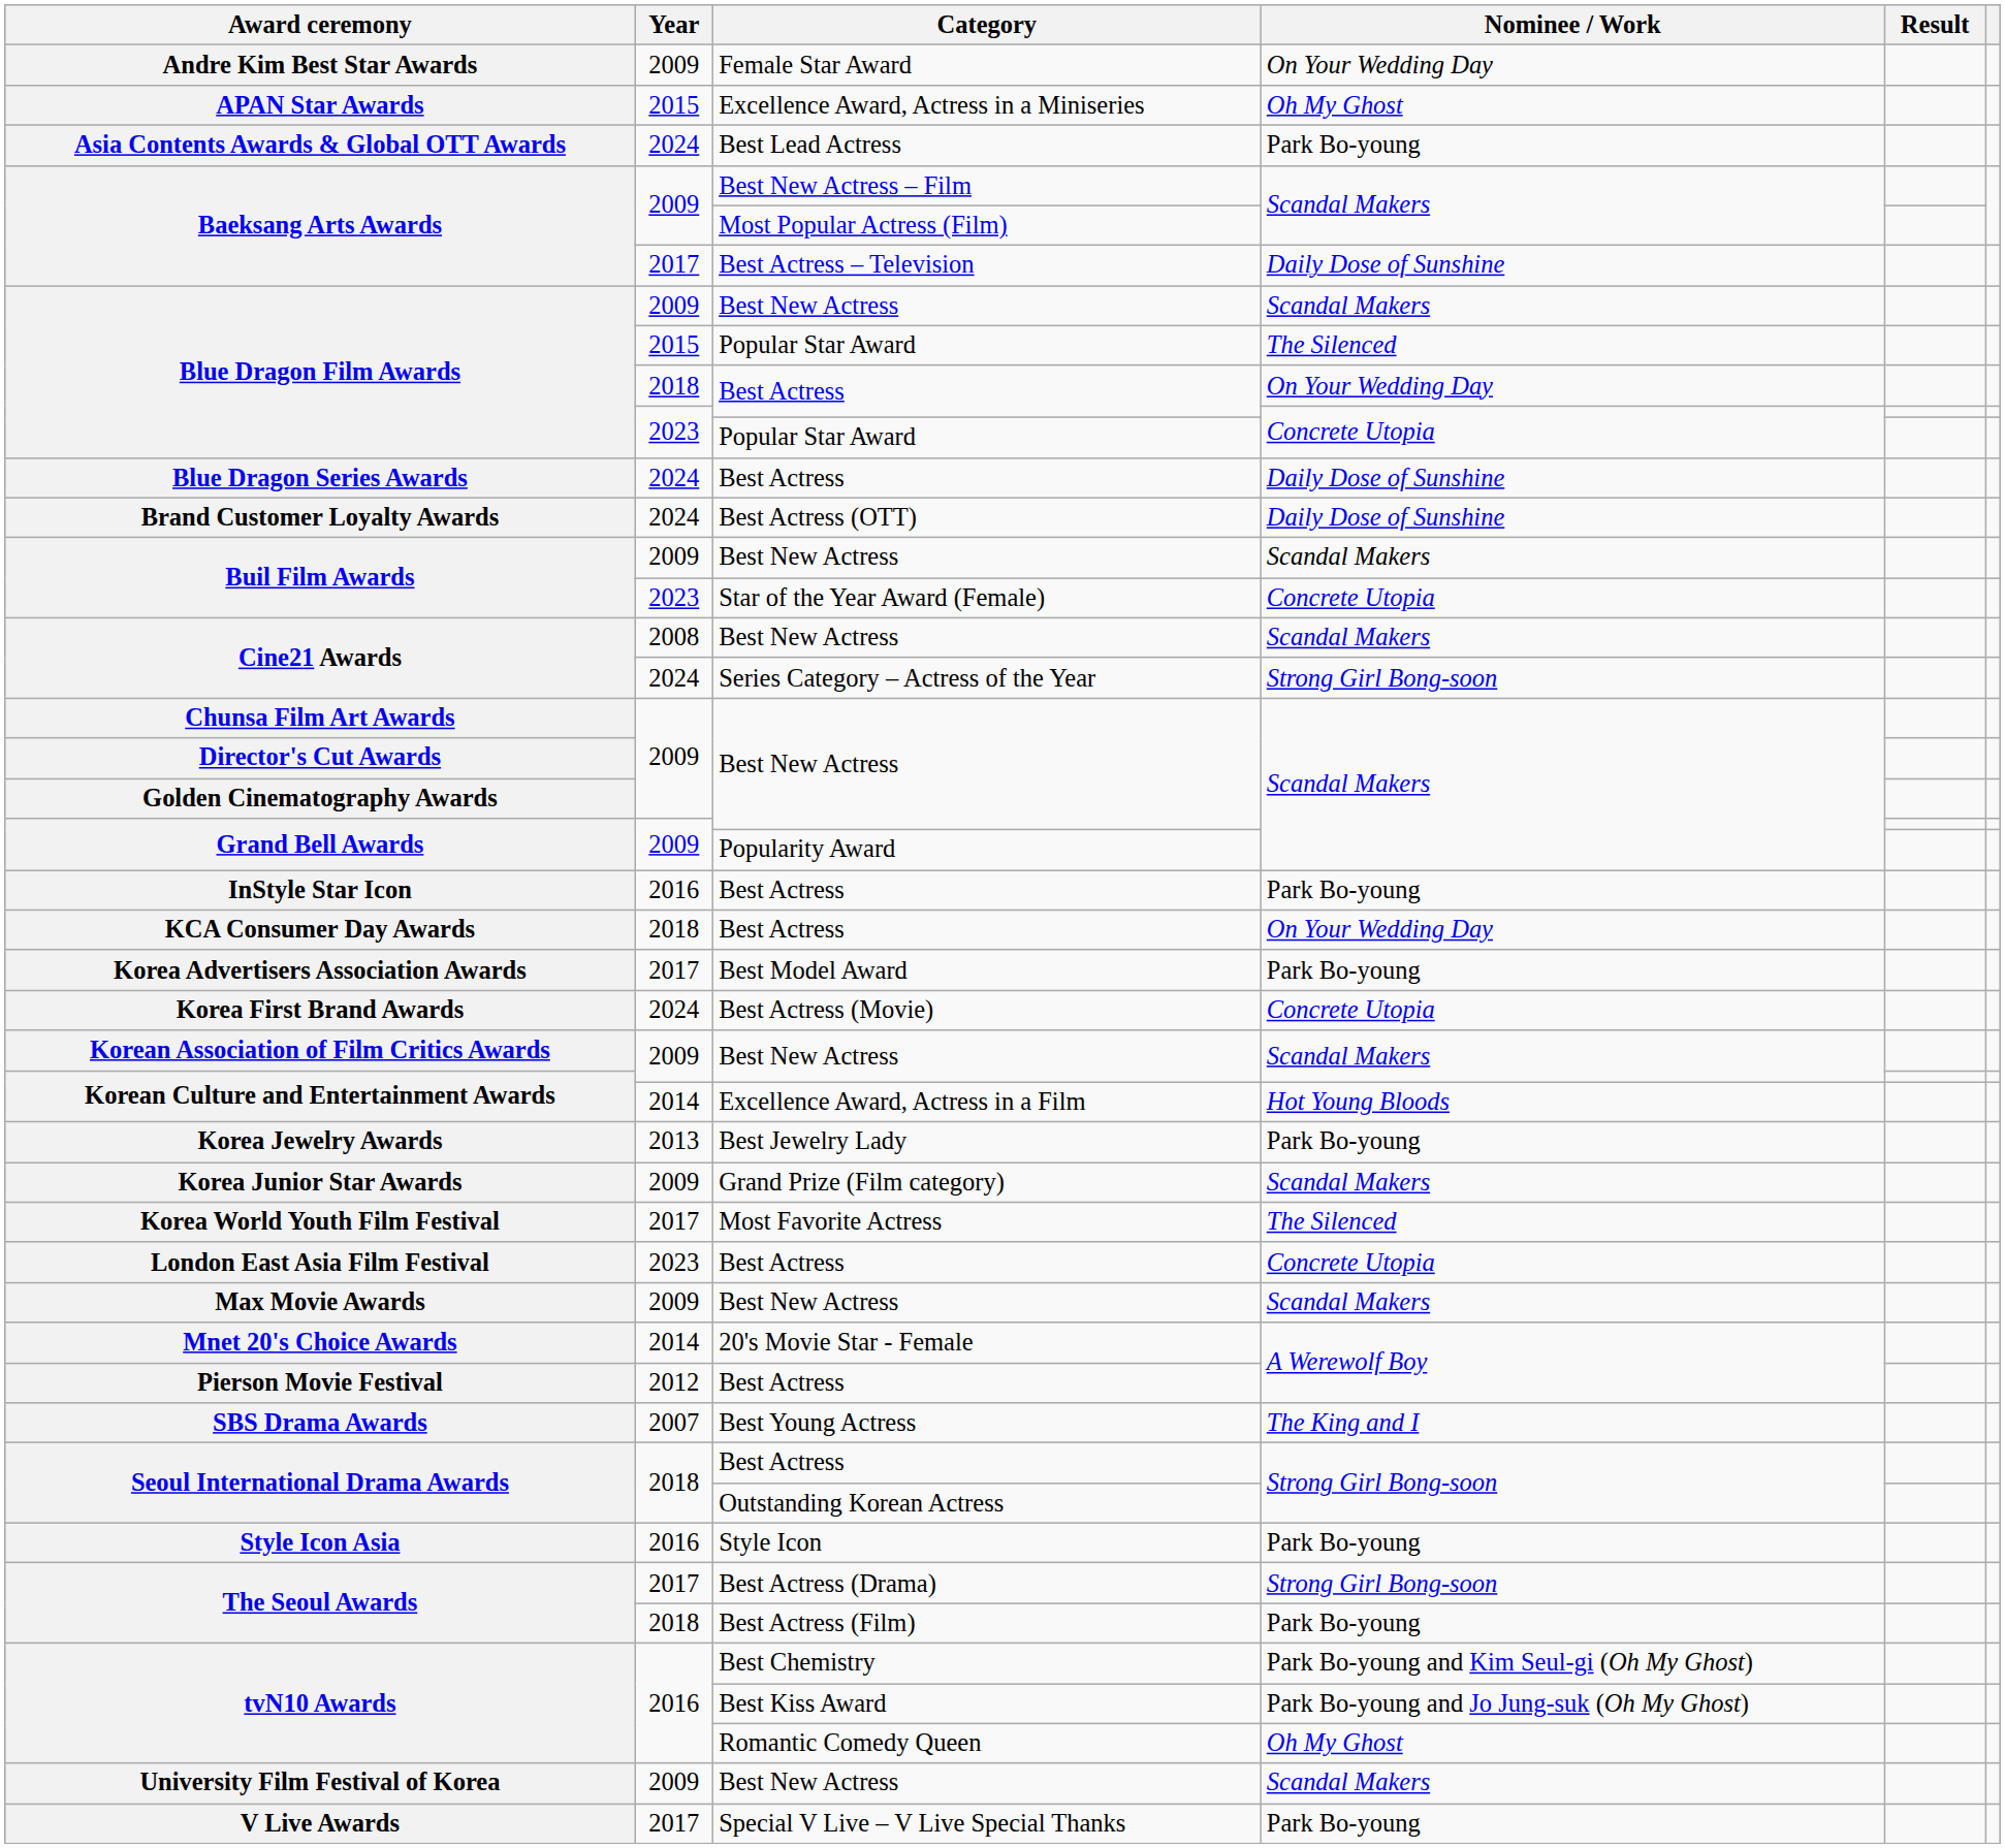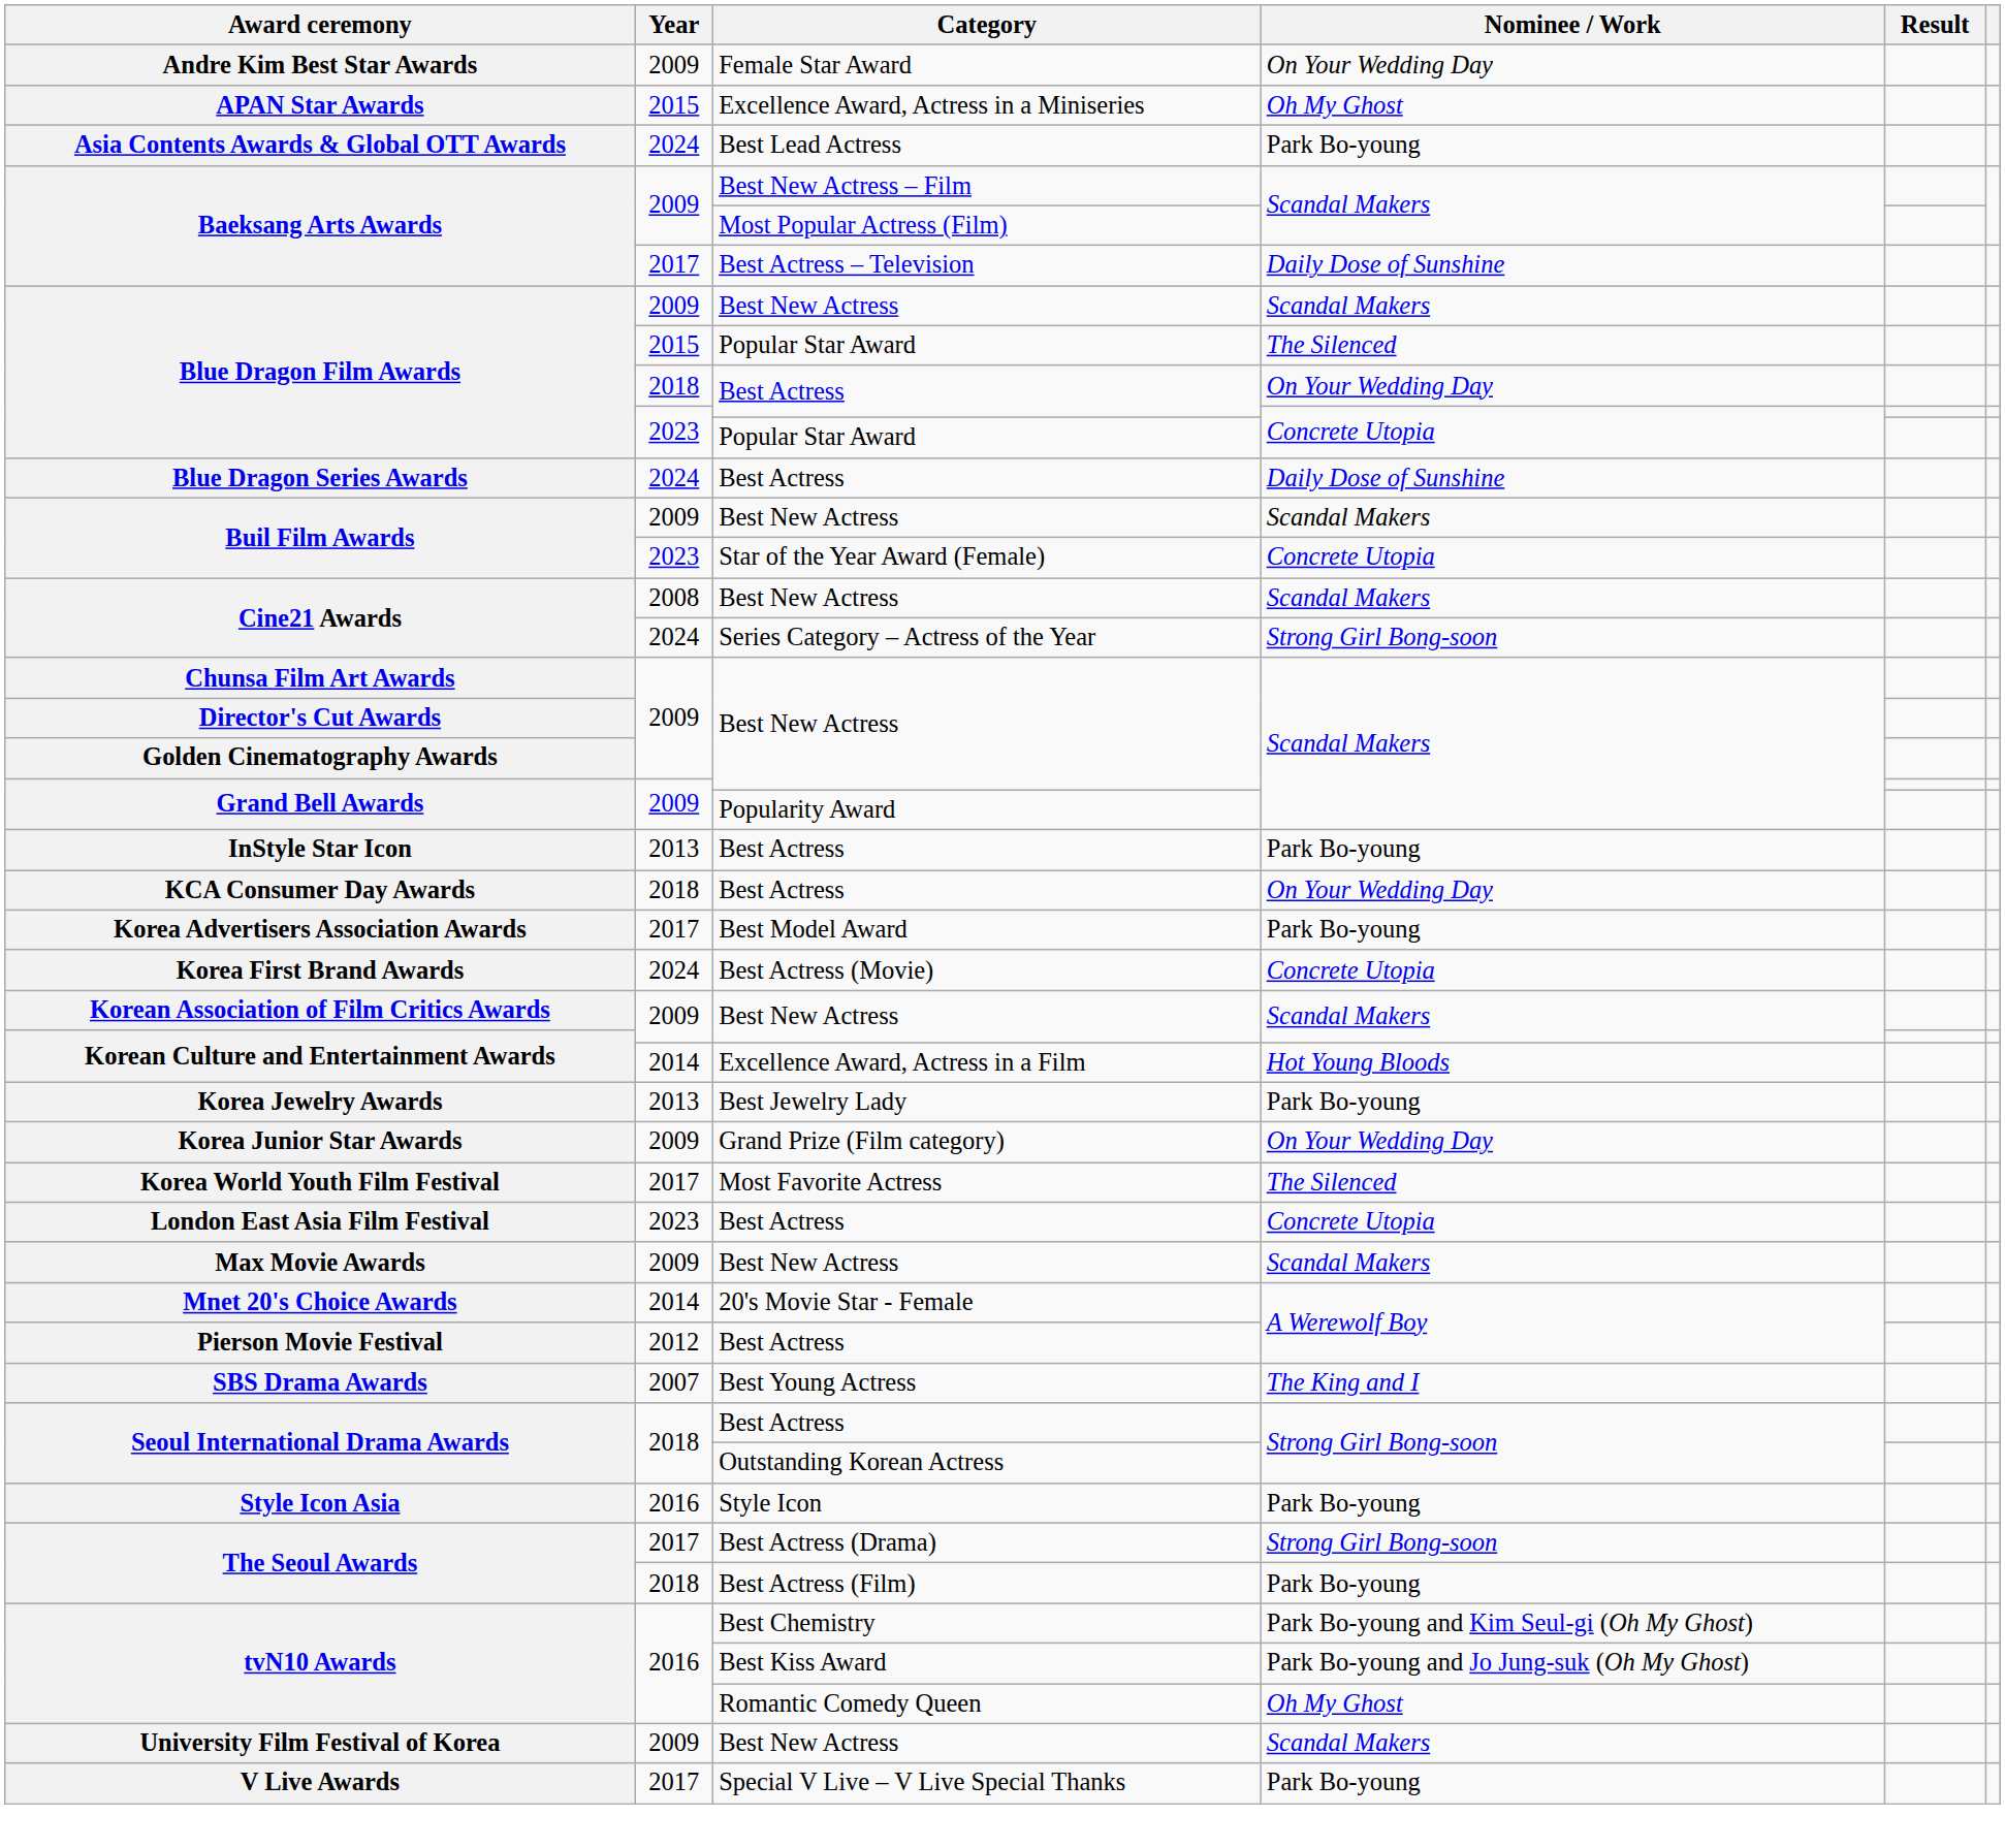- row: Brand Customer Loyalty Awards | 2024 | Best Actress (OTT) | Daily Dose of Sunshine
InStyle Star Icon | Year: 2016 -> 2013
Korea Junior Star Awards | Nominee / Work: Scandal Makers -> On Your Wedding Day
